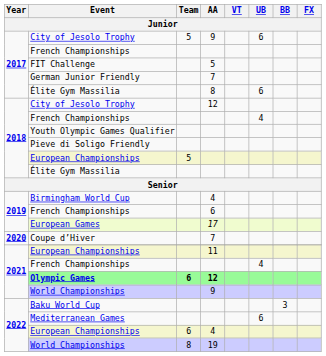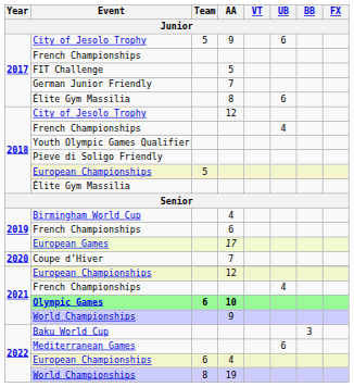2021 / European Championships | AA: 11 -> 12
Olympic Games | AA: 12 -> 10
